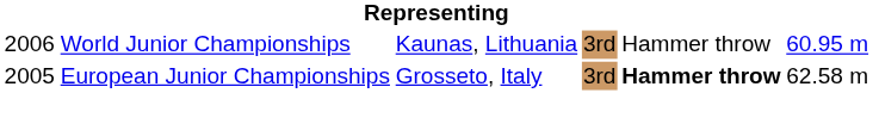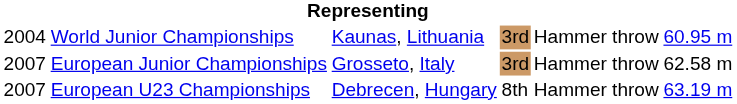World Junior Championships | column 1: 2006 -> 2004
European Junior Championships | column 1: 2005 -> 2007
European Junior Championships | column 5: bold -> normal
+ row: 2007 | European U23 Championships | Debrecen, Hungary | 8th | Hammer throw | 63.19 m
